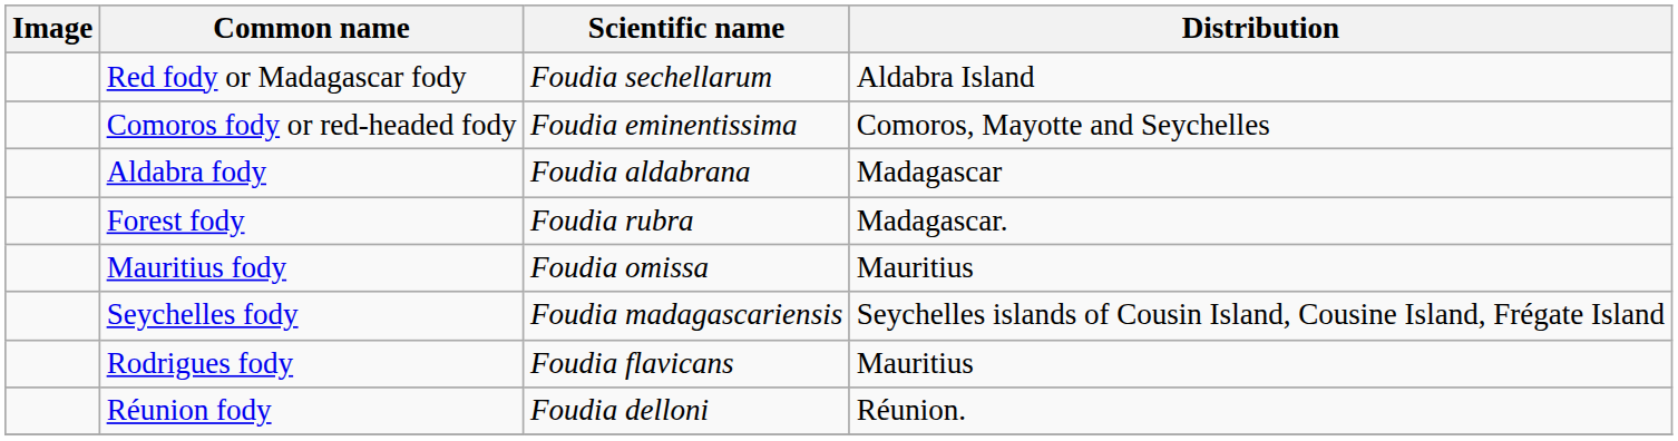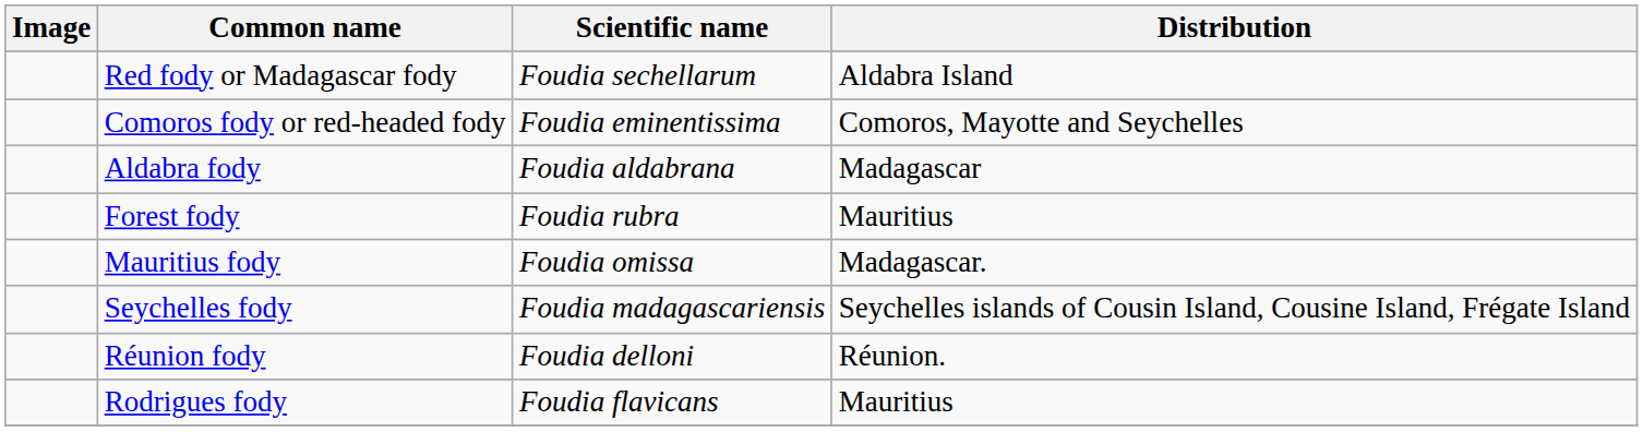Forest fody | Distribution: Madagascar. -> Mauritius
Mauritius fody | Distribution: Mauritius -> Madagascar.
rows swapped: Rodrigues fody <-> Réunion fody
